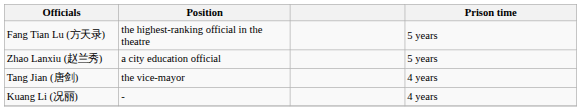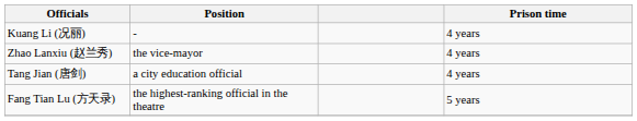rows swapped: Fang Tian Lu (方天录) <-> Kuang Li (况丽)
Zhao Lanxiu (赵兰秀) | Position: a city education official -> the vice-mayor
Zhao Lanxiu (赵兰秀) | Prison time: 5 years -> 4 years
Tang Jian (唐剑) | Position: the vice-mayor -> a city education official
